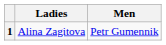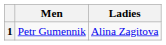columns swapped: Men <-> Ladies
